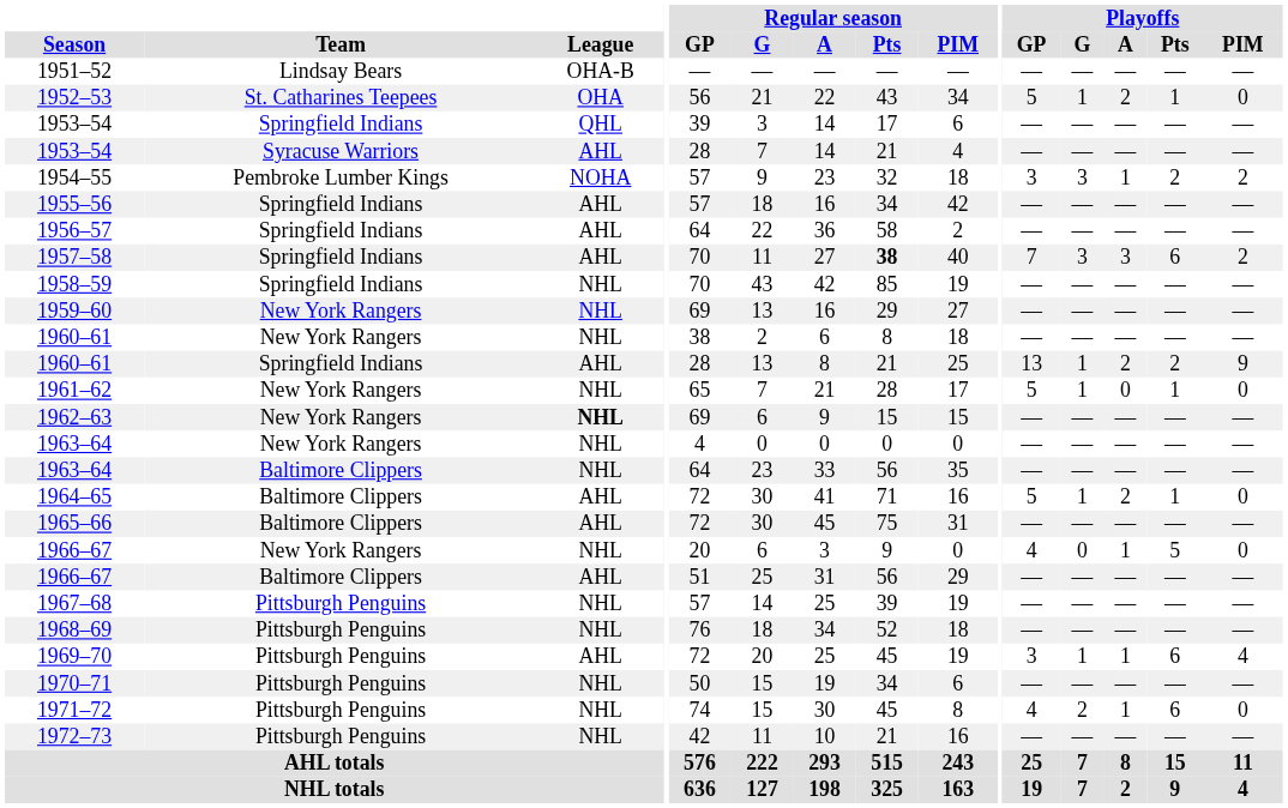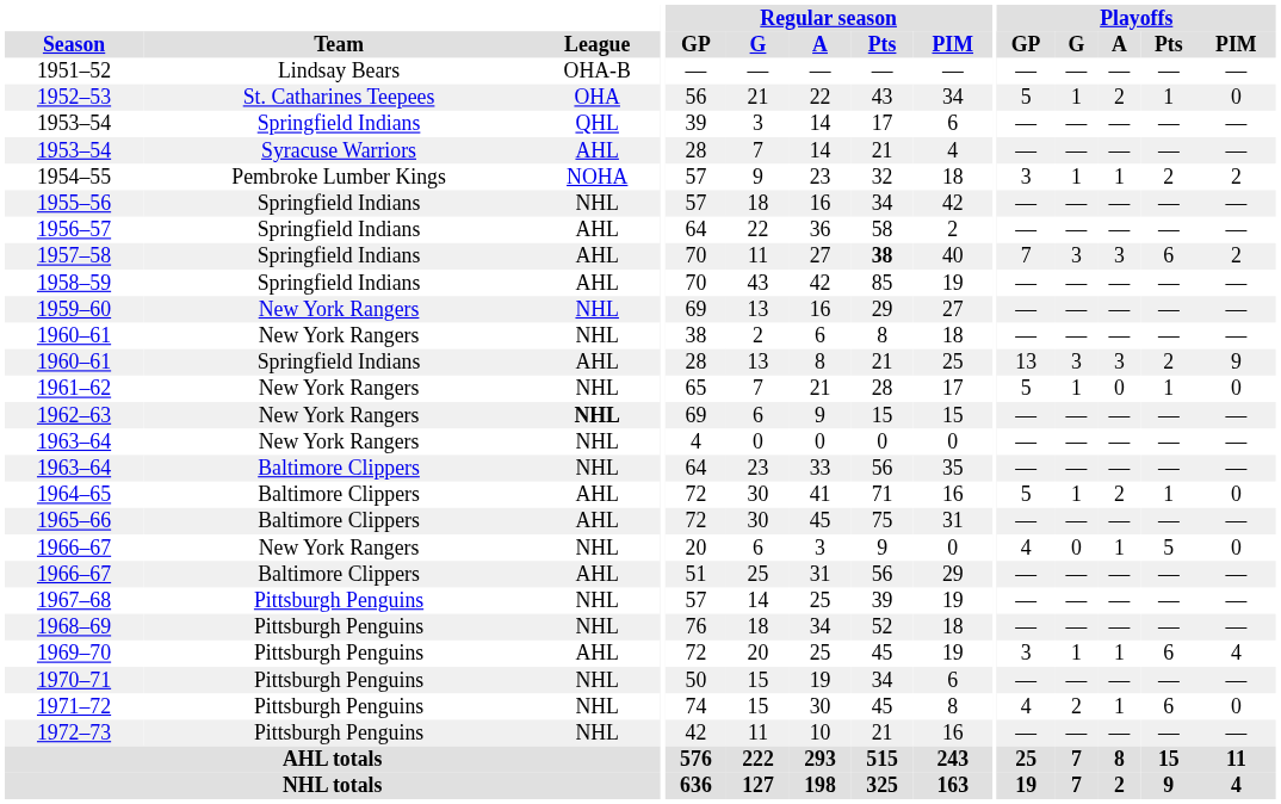1954–55 | Playoffs / G: 3 -> 1
1955–56 | League: AHL -> NHL
1958–59 | League: NHL -> AHL
1960–61 / Springfield Indians | Playoffs / G: 1 -> 3
1960–61 / Springfield Indians | Playoffs / A: 2 -> 3
